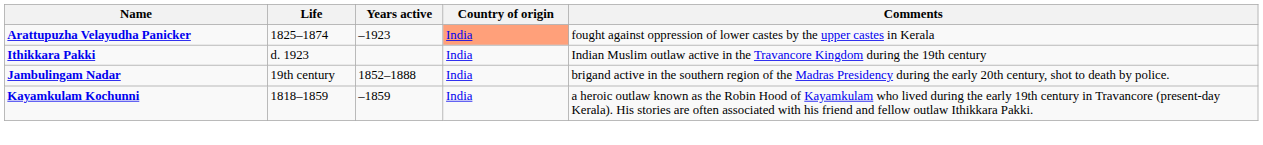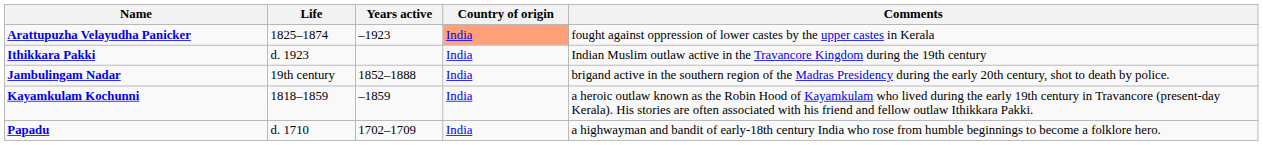+ row: Papadu | d. 1710 | 1702–1709 | India | a highwayman and bandit of early-18th century India who rose from humble beginnings to become a folklore hero.
